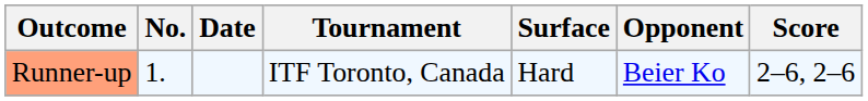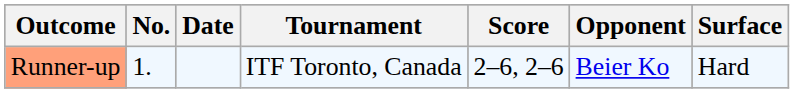columns swapped: Surface <-> Score
